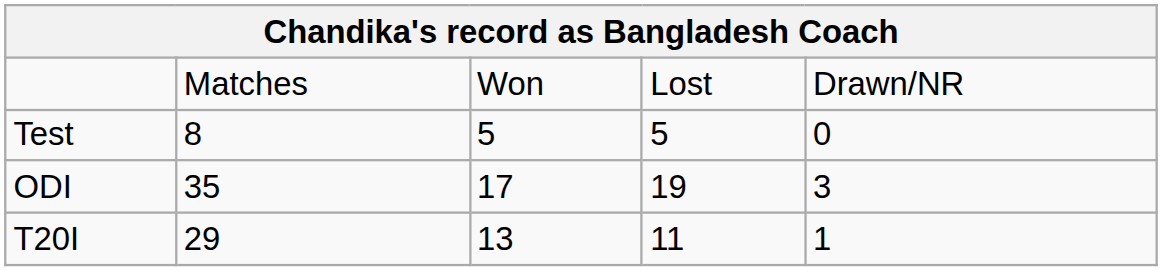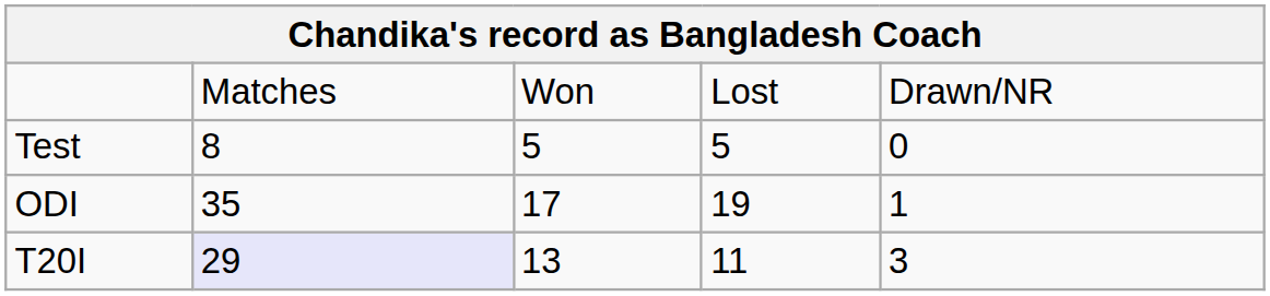ODI | column 5: 3 -> 1
T20I | column 2: no background -> lavender background
T20I | column 5: 1 -> 3
